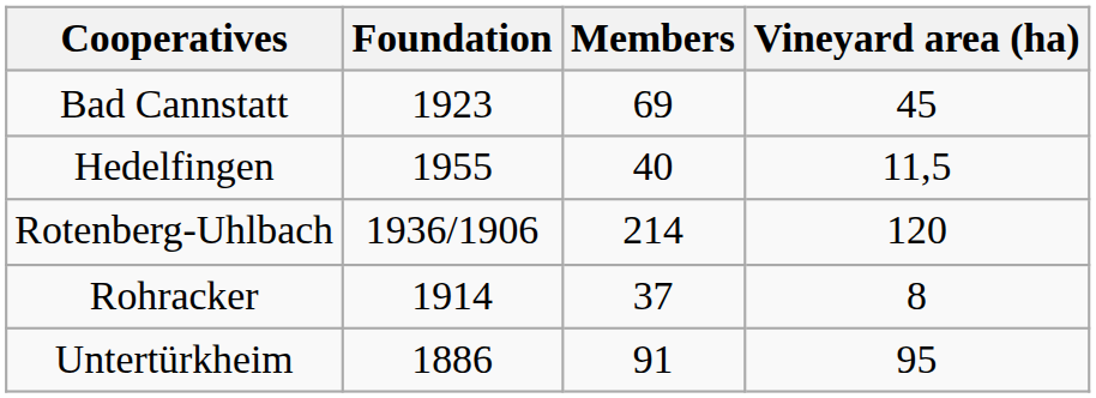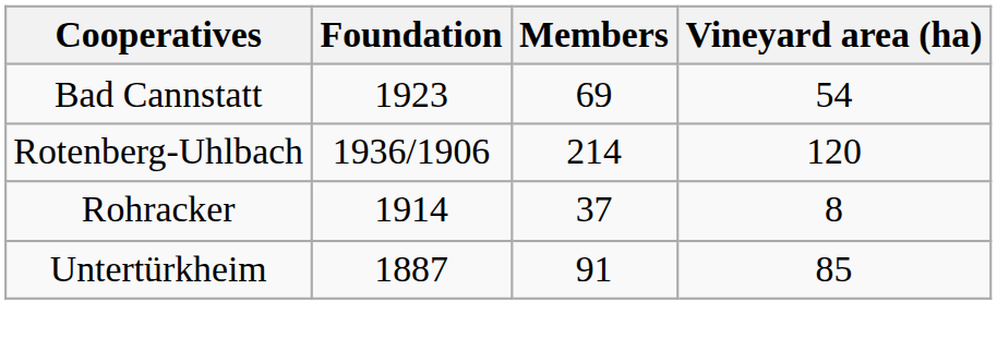Bad Cannstatt | Vineyard area (ha): 45 -> 54
- row: Hedelfingen | 1955 | 40 | 11,5
Untertürkheim | Foundation: 1886 -> 1887
Untertürkheim | Vineyard area (ha): 95 -> 85
